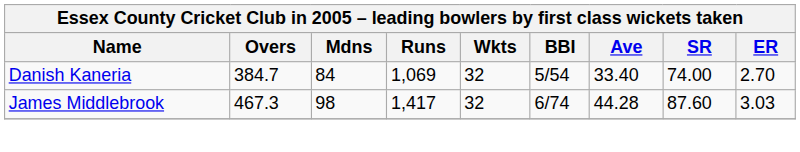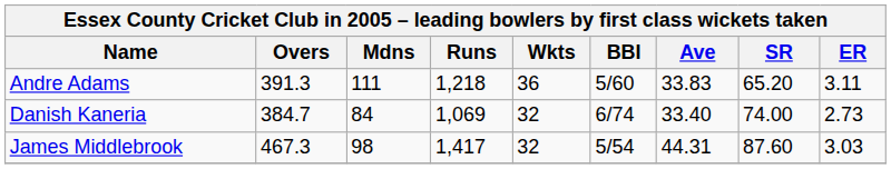+ row: Andre Adams | 391.3 | 111 | 1,218 | 36 | 5/60 | 33.83 | 65.20 | 3.11
Danish Kaneria | BBI: 5/54 -> 6/74
Danish Kaneria | ER: 2.70 -> 2.73
James Middlebrook | BBI: 6/74 -> 5/54
James Middlebrook | Ave: 44.28 -> 44.31
